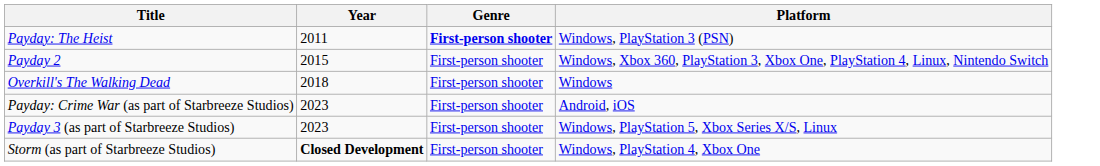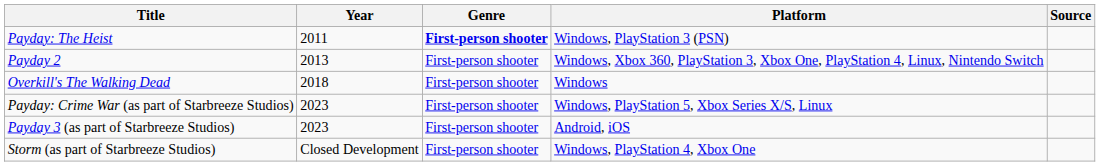+ column: Source
Payday 2 | Year: 2015 -> 2013
Payday: Crime War (as part of Starbreeze Studios) | Platform: Android, iOS -> Windows, PlayStation 5, Xbox Series X/S, Linux
Payday 3 (as part of Starbreeze Studios) | Platform: Windows, PlayStation 5, Xbox Series X/S, Linux -> Android, iOS
Storm (as part of Starbreeze Studios) | Year: bold -> normal
